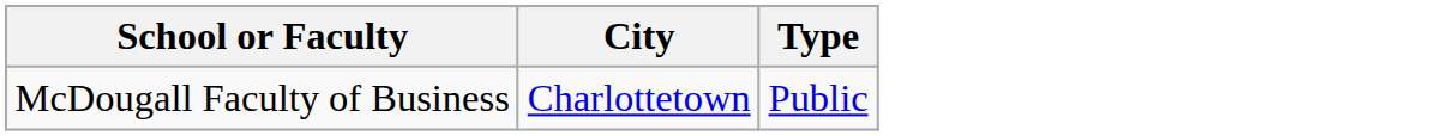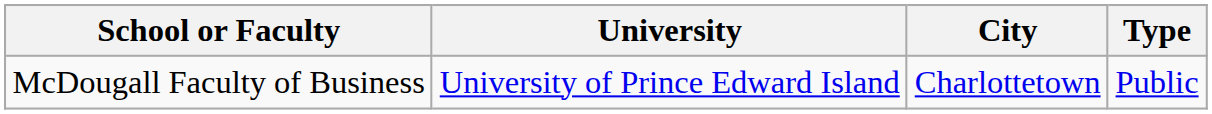+ column: University | University of Prince Edward Island
